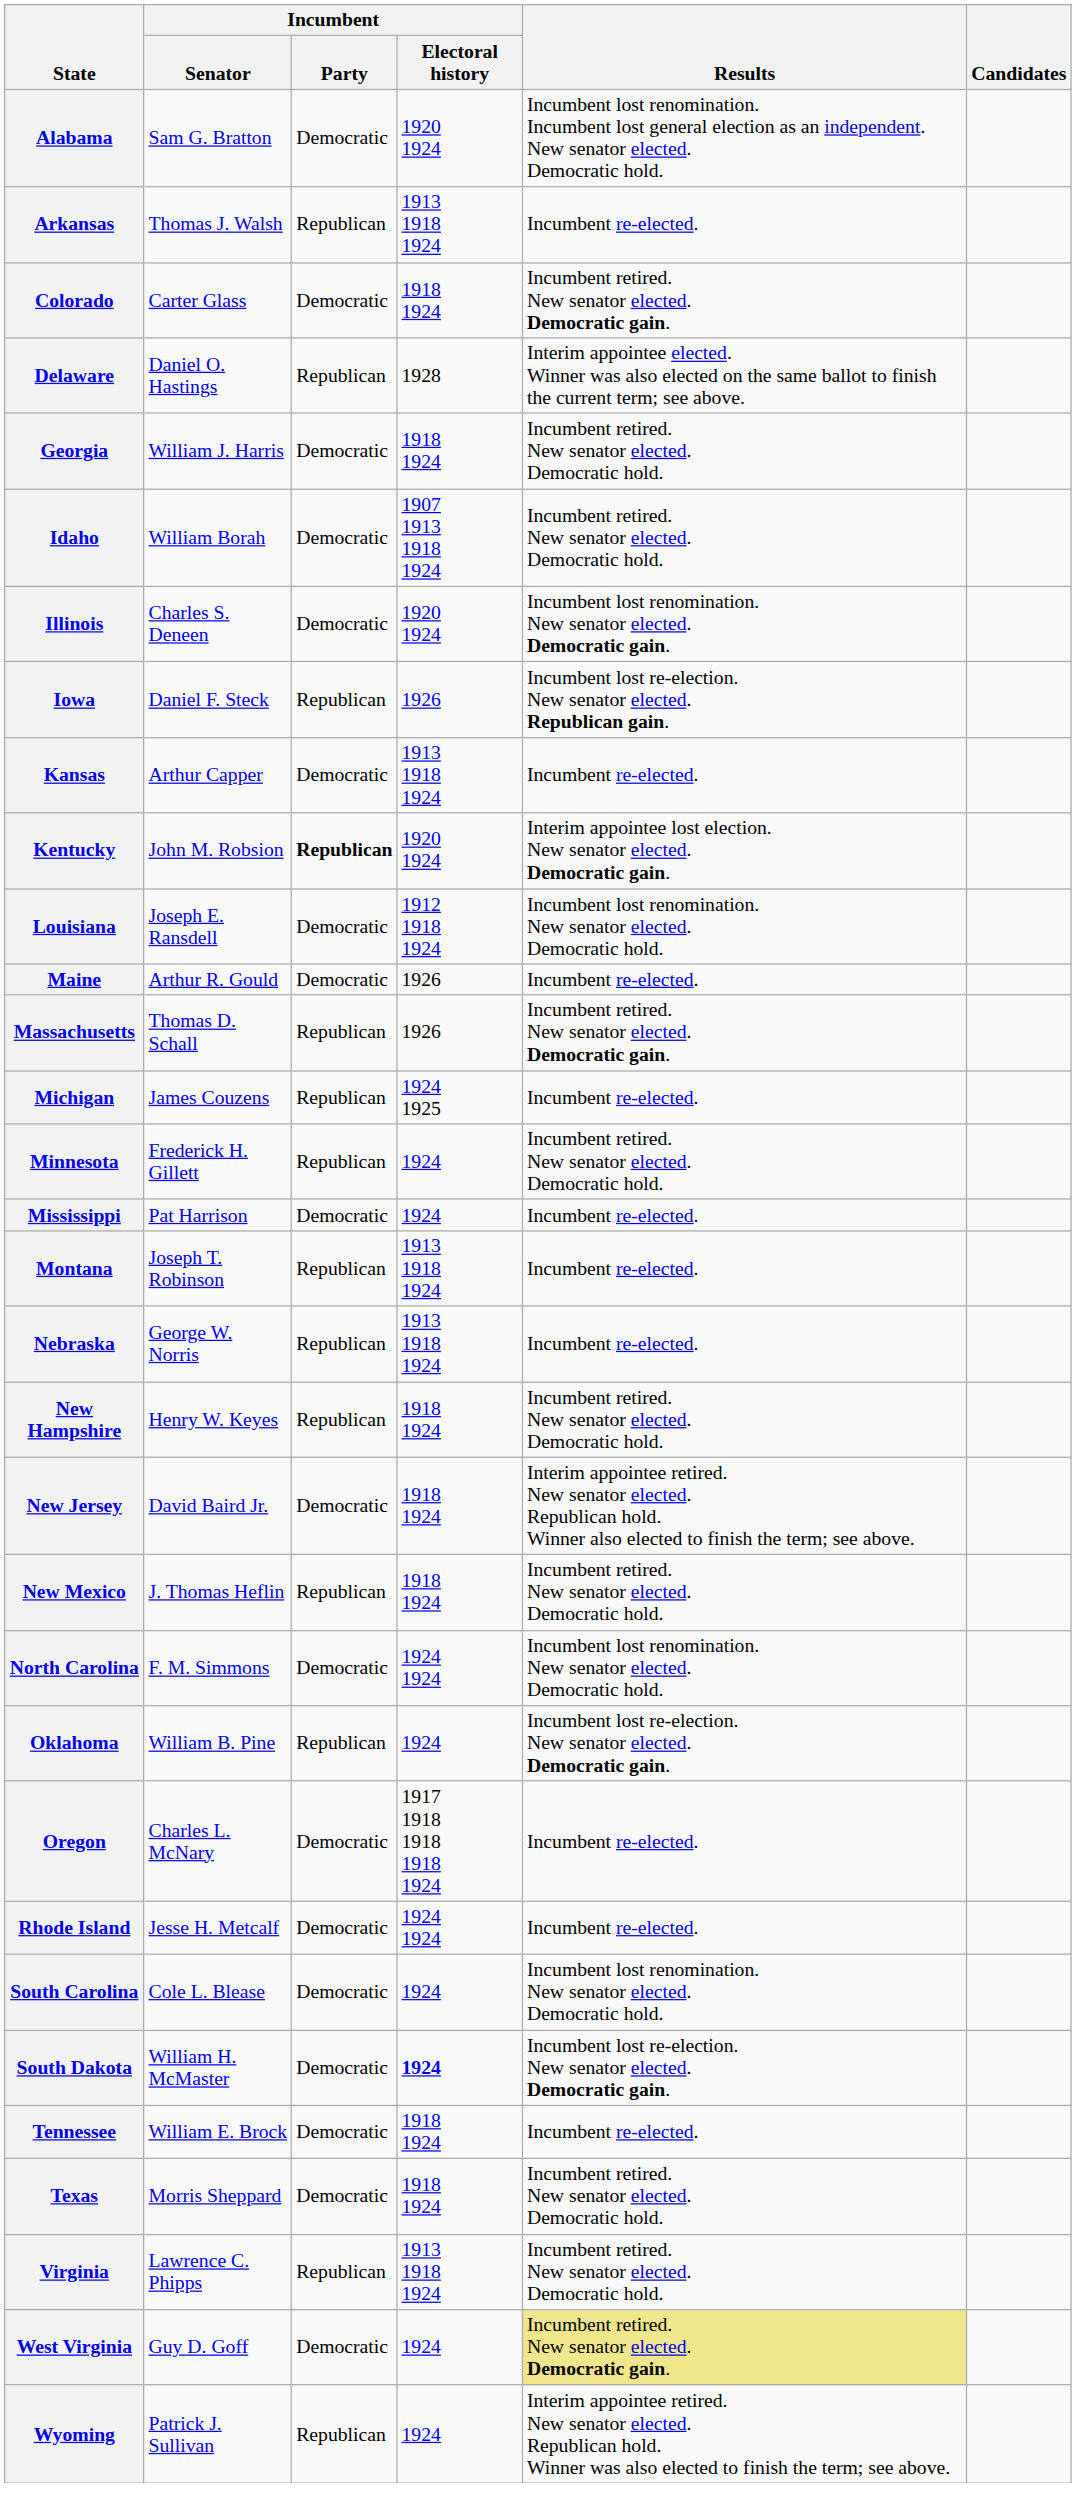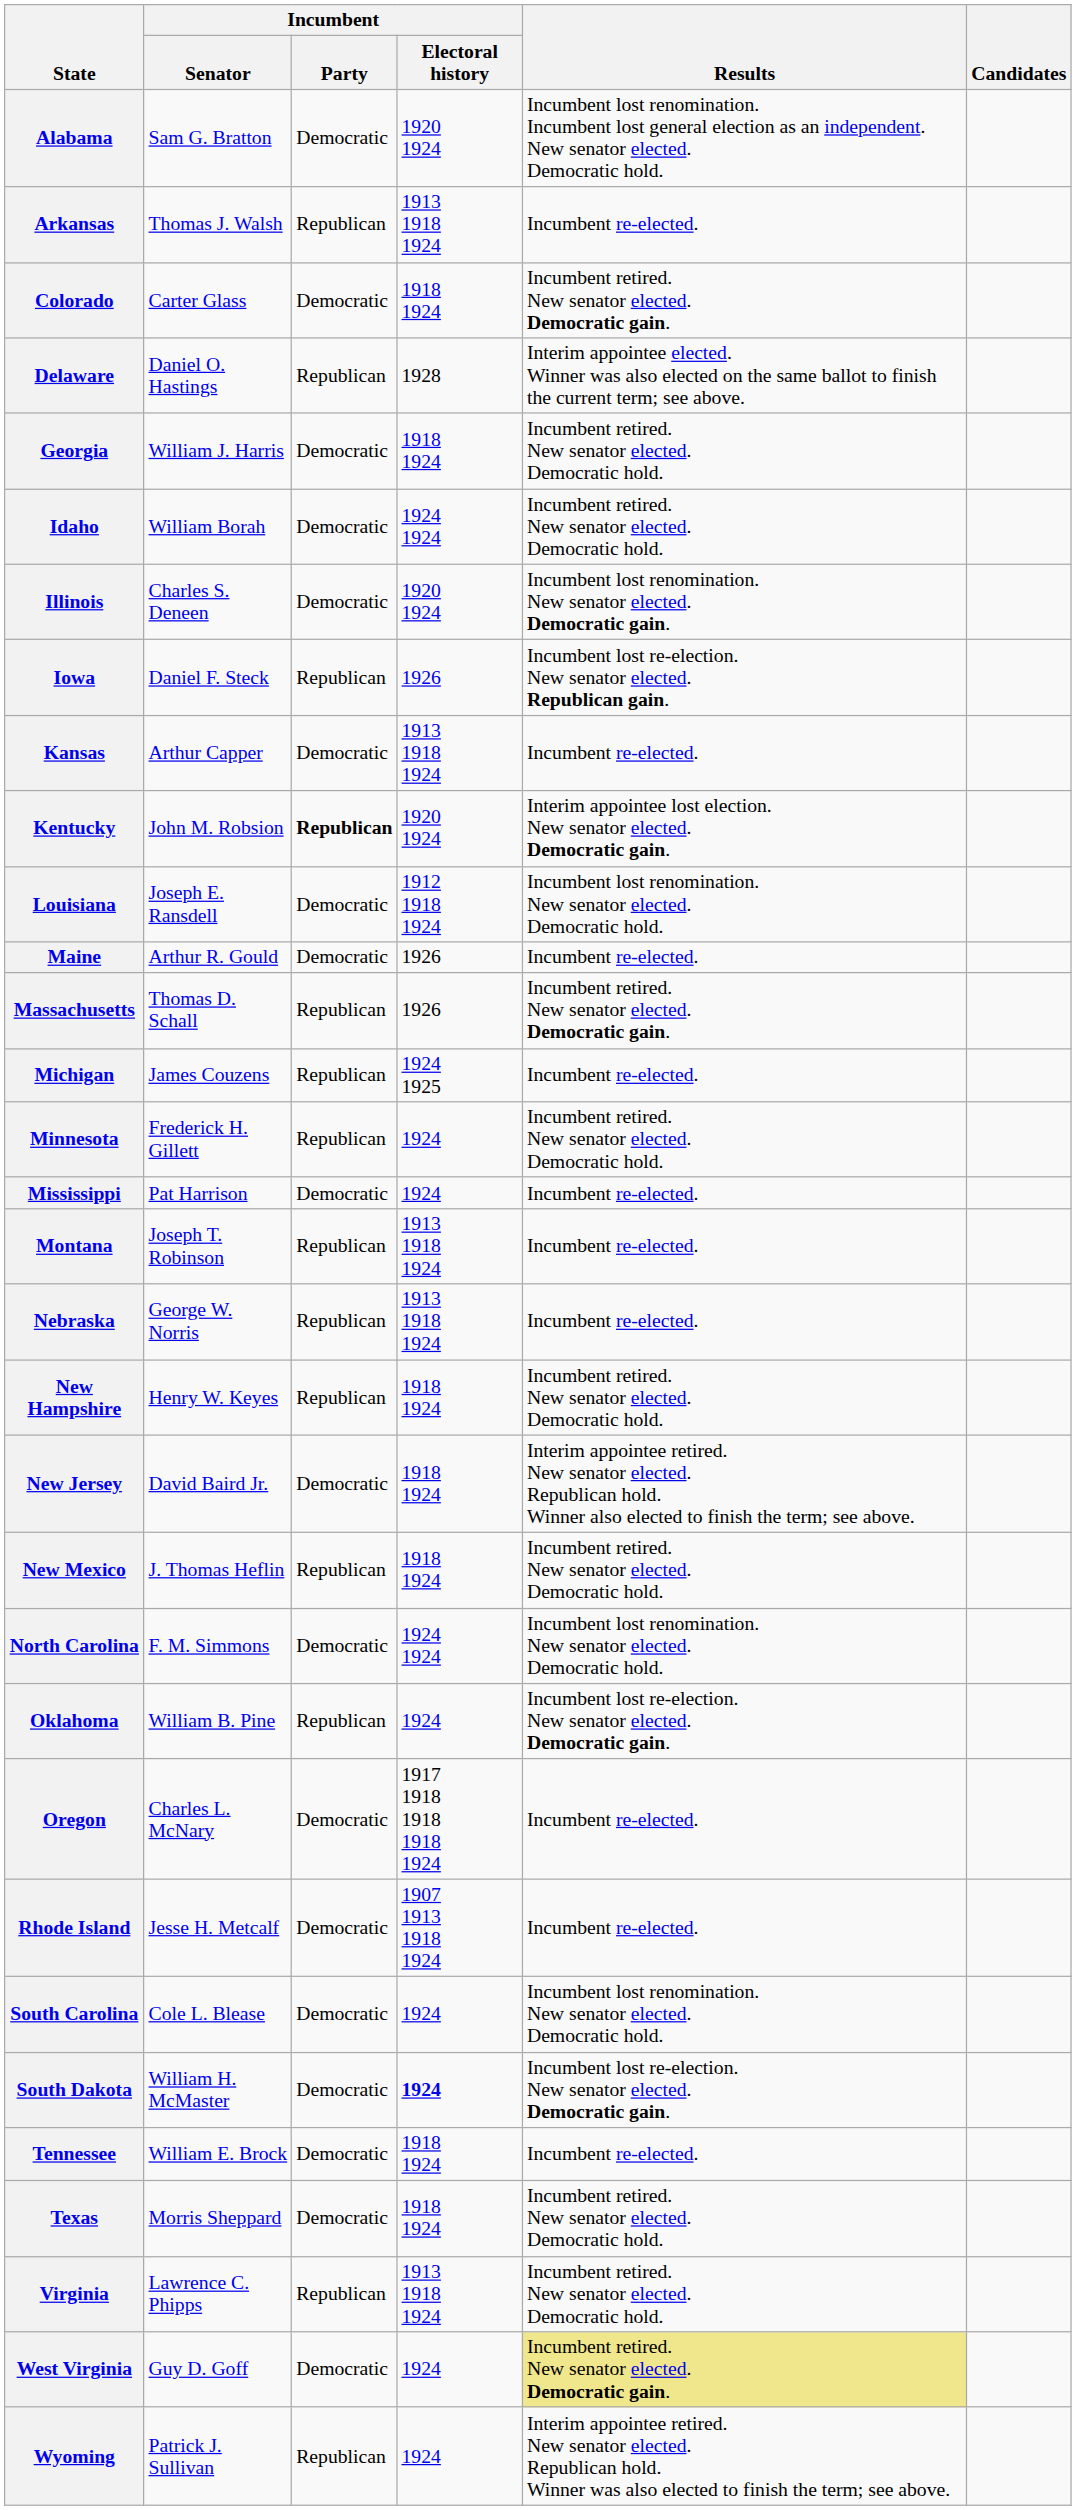Idaho | Incumbent / Electoral history: 1907 1913 1918 1924 -> 1924 1924
Rhode Island | Incumbent / Electoral history: 1924 1924 -> 1907 1913 1918 1924
